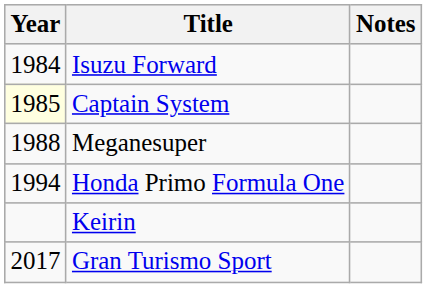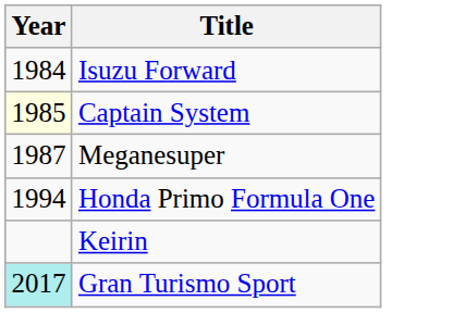- column: Notes
Meganesuper | Year: 1988 -> 1987
Gran Turismo Sport | Year: no background -> paleturquoise background
